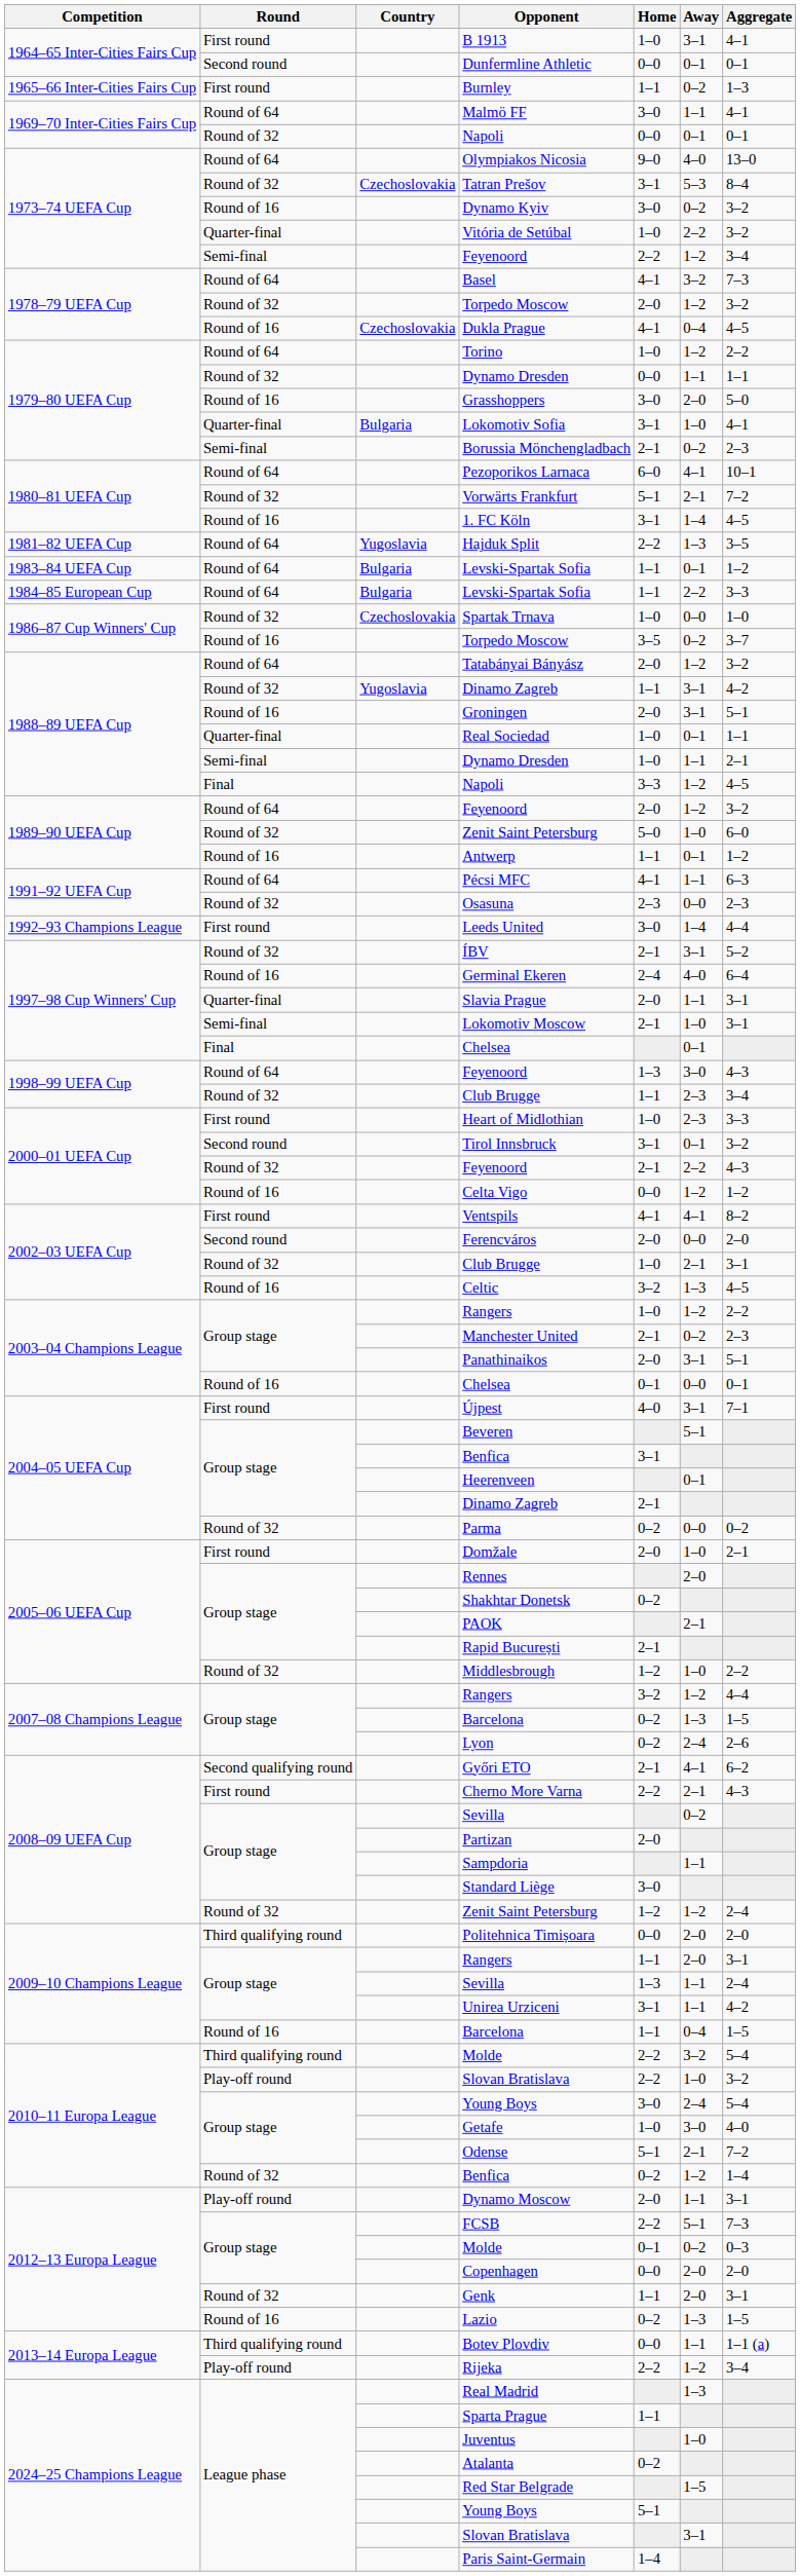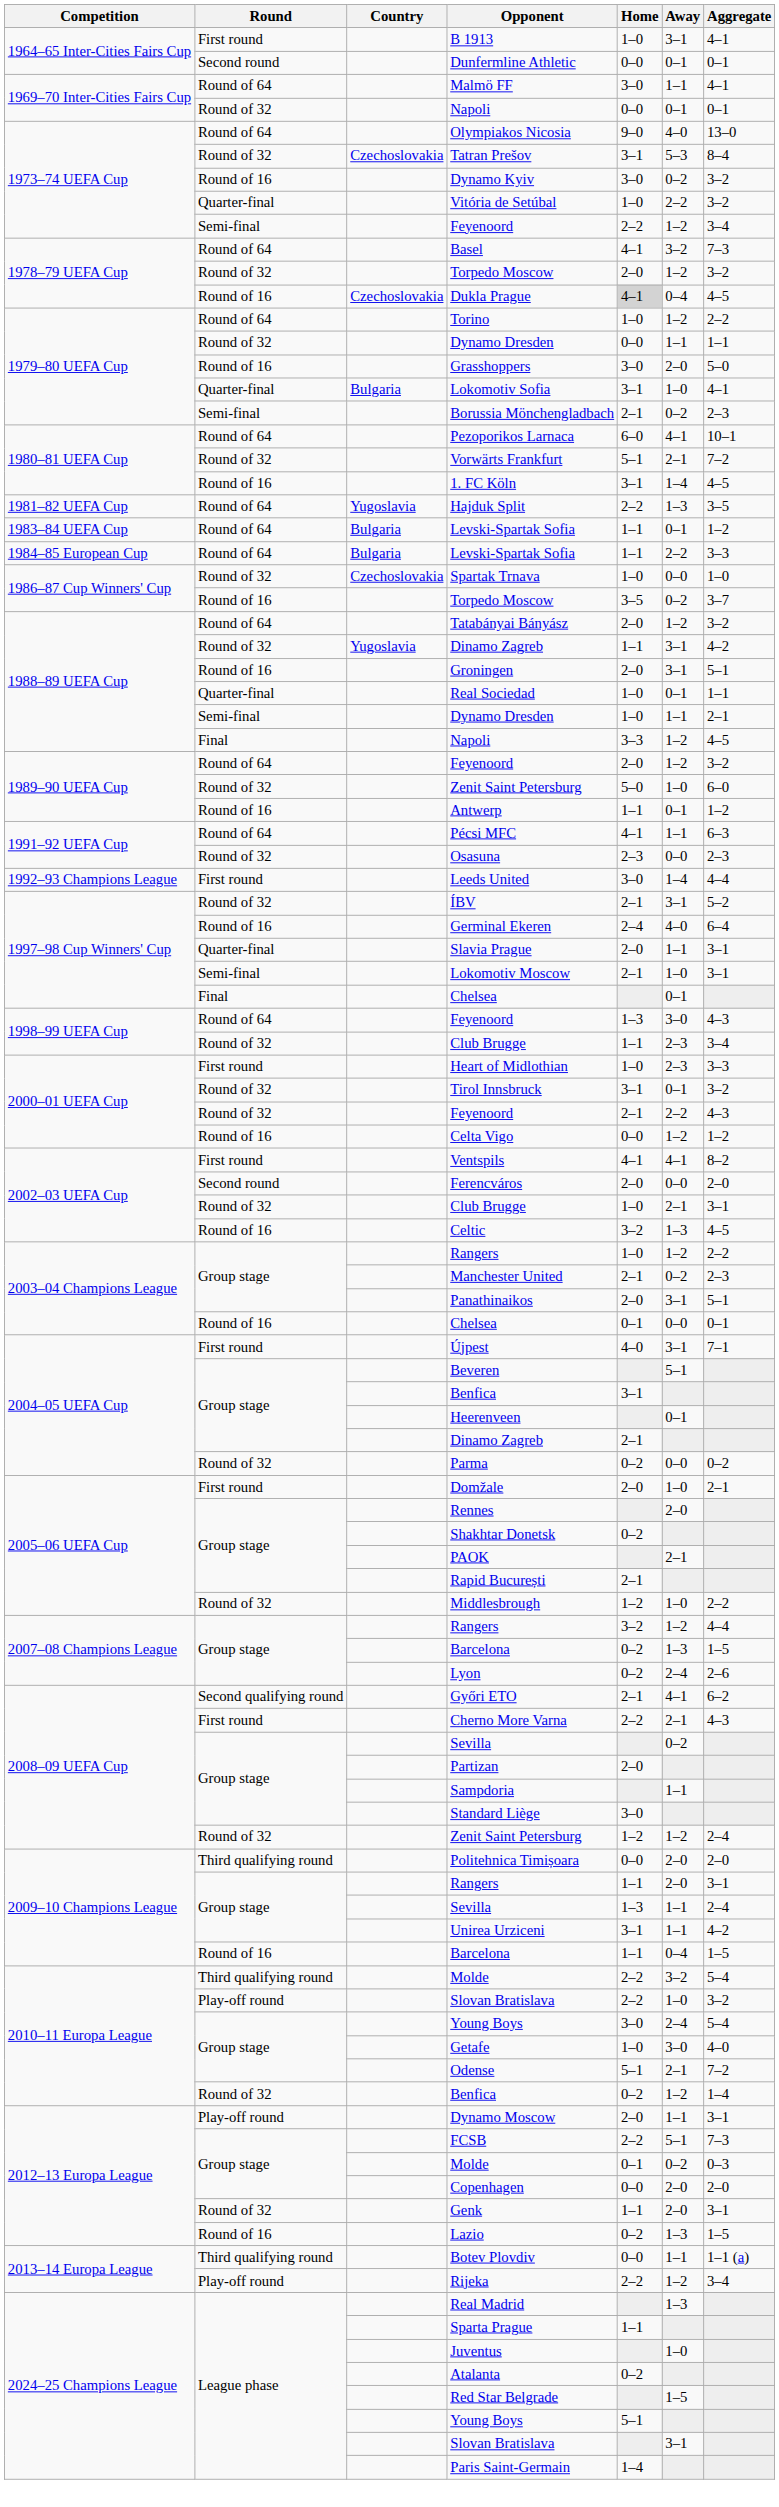- row: 1965–66 Inter-Cities Fairs Cup | First round | Burnley | 1–1 | 0–2 | 1–3
Dukla Prague | Home: no background -> lightgrey background
Tirol Innsbruck | Round: Second round -> Round of 32
